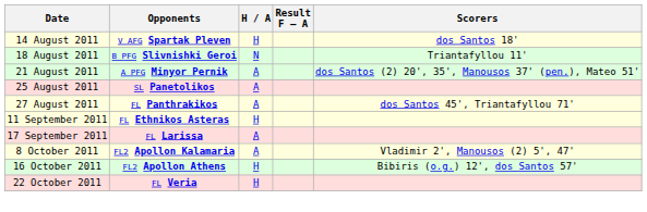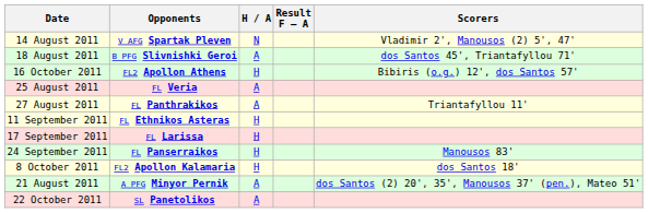14 August 2011 | H / A: H -> N
14 August 2011 | Scorers: dos Santos 18' -> Vladimir 2', Manousos (2) 5', 47'
18 August 2011 | H / A: N -> A
18 August 2011 | Scorers: Triantafyllou 11' -> dos Santos 45', Triantafyllou 71'
rows swapped: 21 August 2011 <-> 16 October 2011
25 August 2011 | Opponents: SL Panetolikos -> FL Veria
27 August 2011 | Scorers: dos Santos 45', Triantafyllou 71' -> Triantafyllou 11'
17 September 2011 | H / A: A -> H
+ row: 24 September 2011 | FL Panserraikos | H | Manousos 83'
8 October 2011 | H / A: A -> H
8 October 2011 | Scorers: Vladimir 2', Manousos (2) 5', 47' -> dos Santos 18'
22 October 2011 | Opponents: FL Veria -> SL Panetolikos
22 October 2011 | H / A: H -> A
